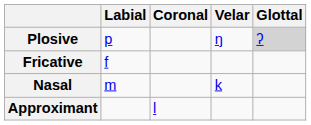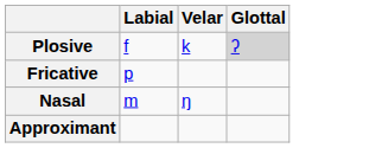- column: Coronal | l
Plosive | Labial: p -> f
Plosive | Velar: ŋ -> k
Fricative | Labial: f -> p
Nasal | Velar: k -> ŋ
